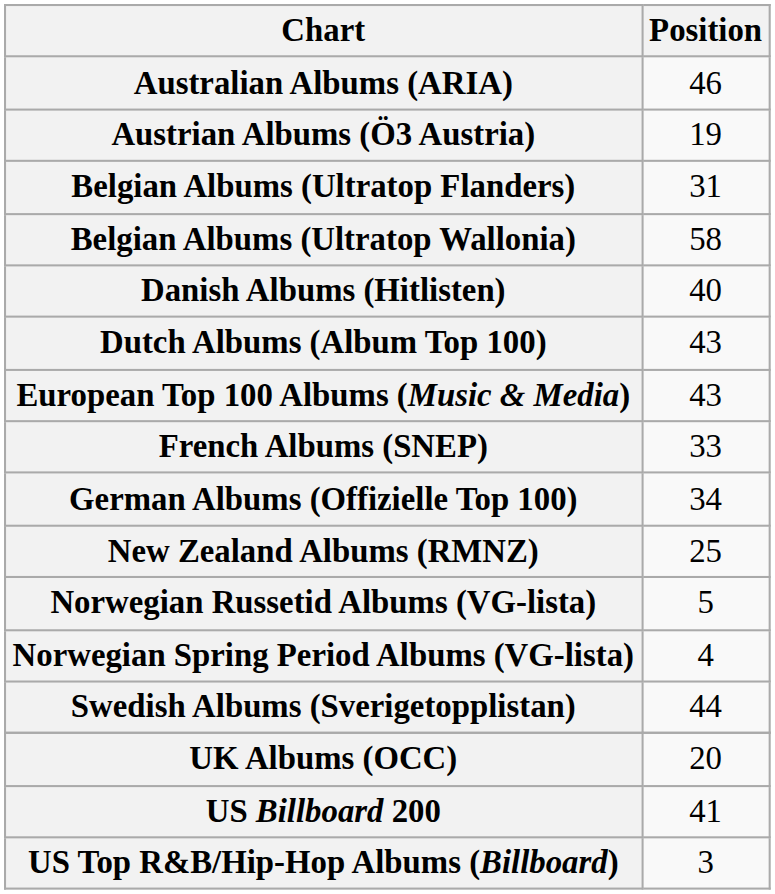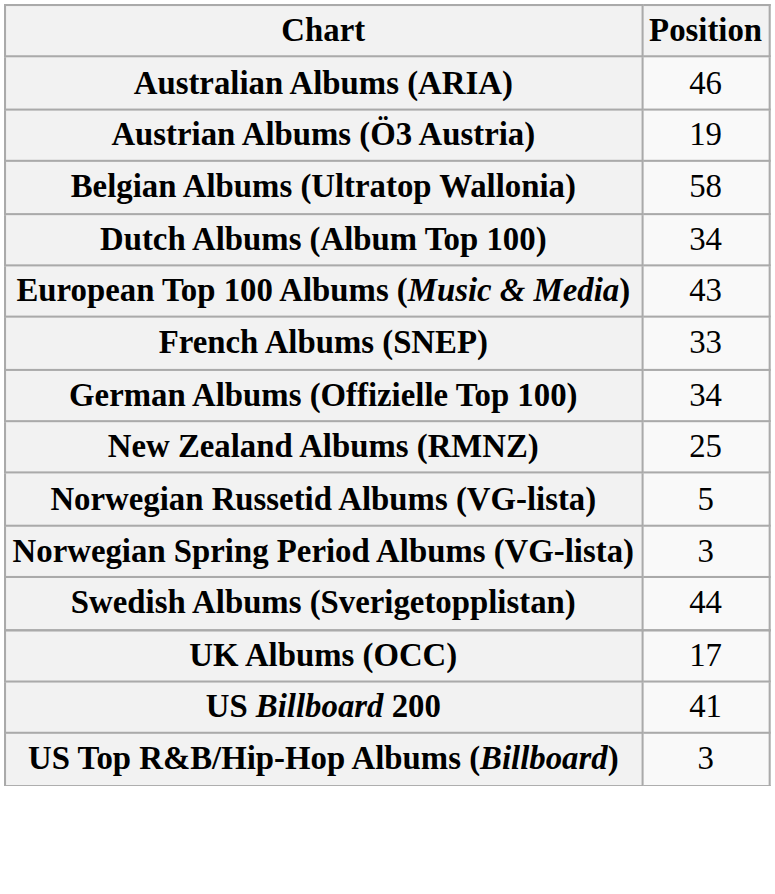- row: Belgian Albums (Ultratop Flanders) | 31
- row: Danish Albums (Hitlisten) | 40
Dutch Albums (Album Top 100) | Position: 43 -> 34
Norwegian Spring Period Albums (VG-lista) | Position: 4 -> 3
UK Albums (OCC) | Position: 20 -> 17
